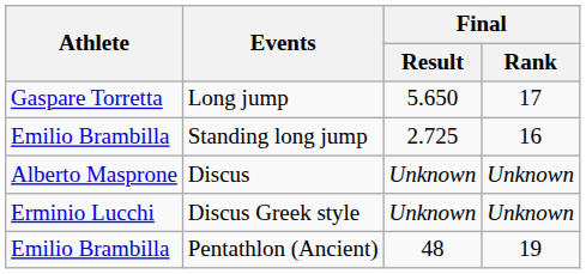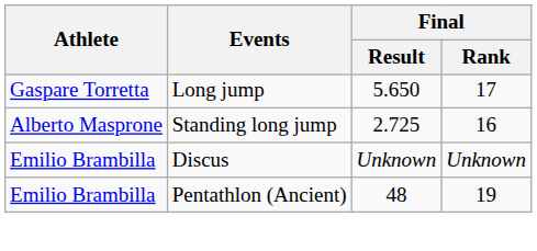Standing long jump | Athlete: Emilio Brambilla -> Alberto Masprone
Discus | Athlete: Alberto Masprone -> Emilio Brambilla
- row: Erminio Lucchi | Discus Greek style | Unknown | Unknown
